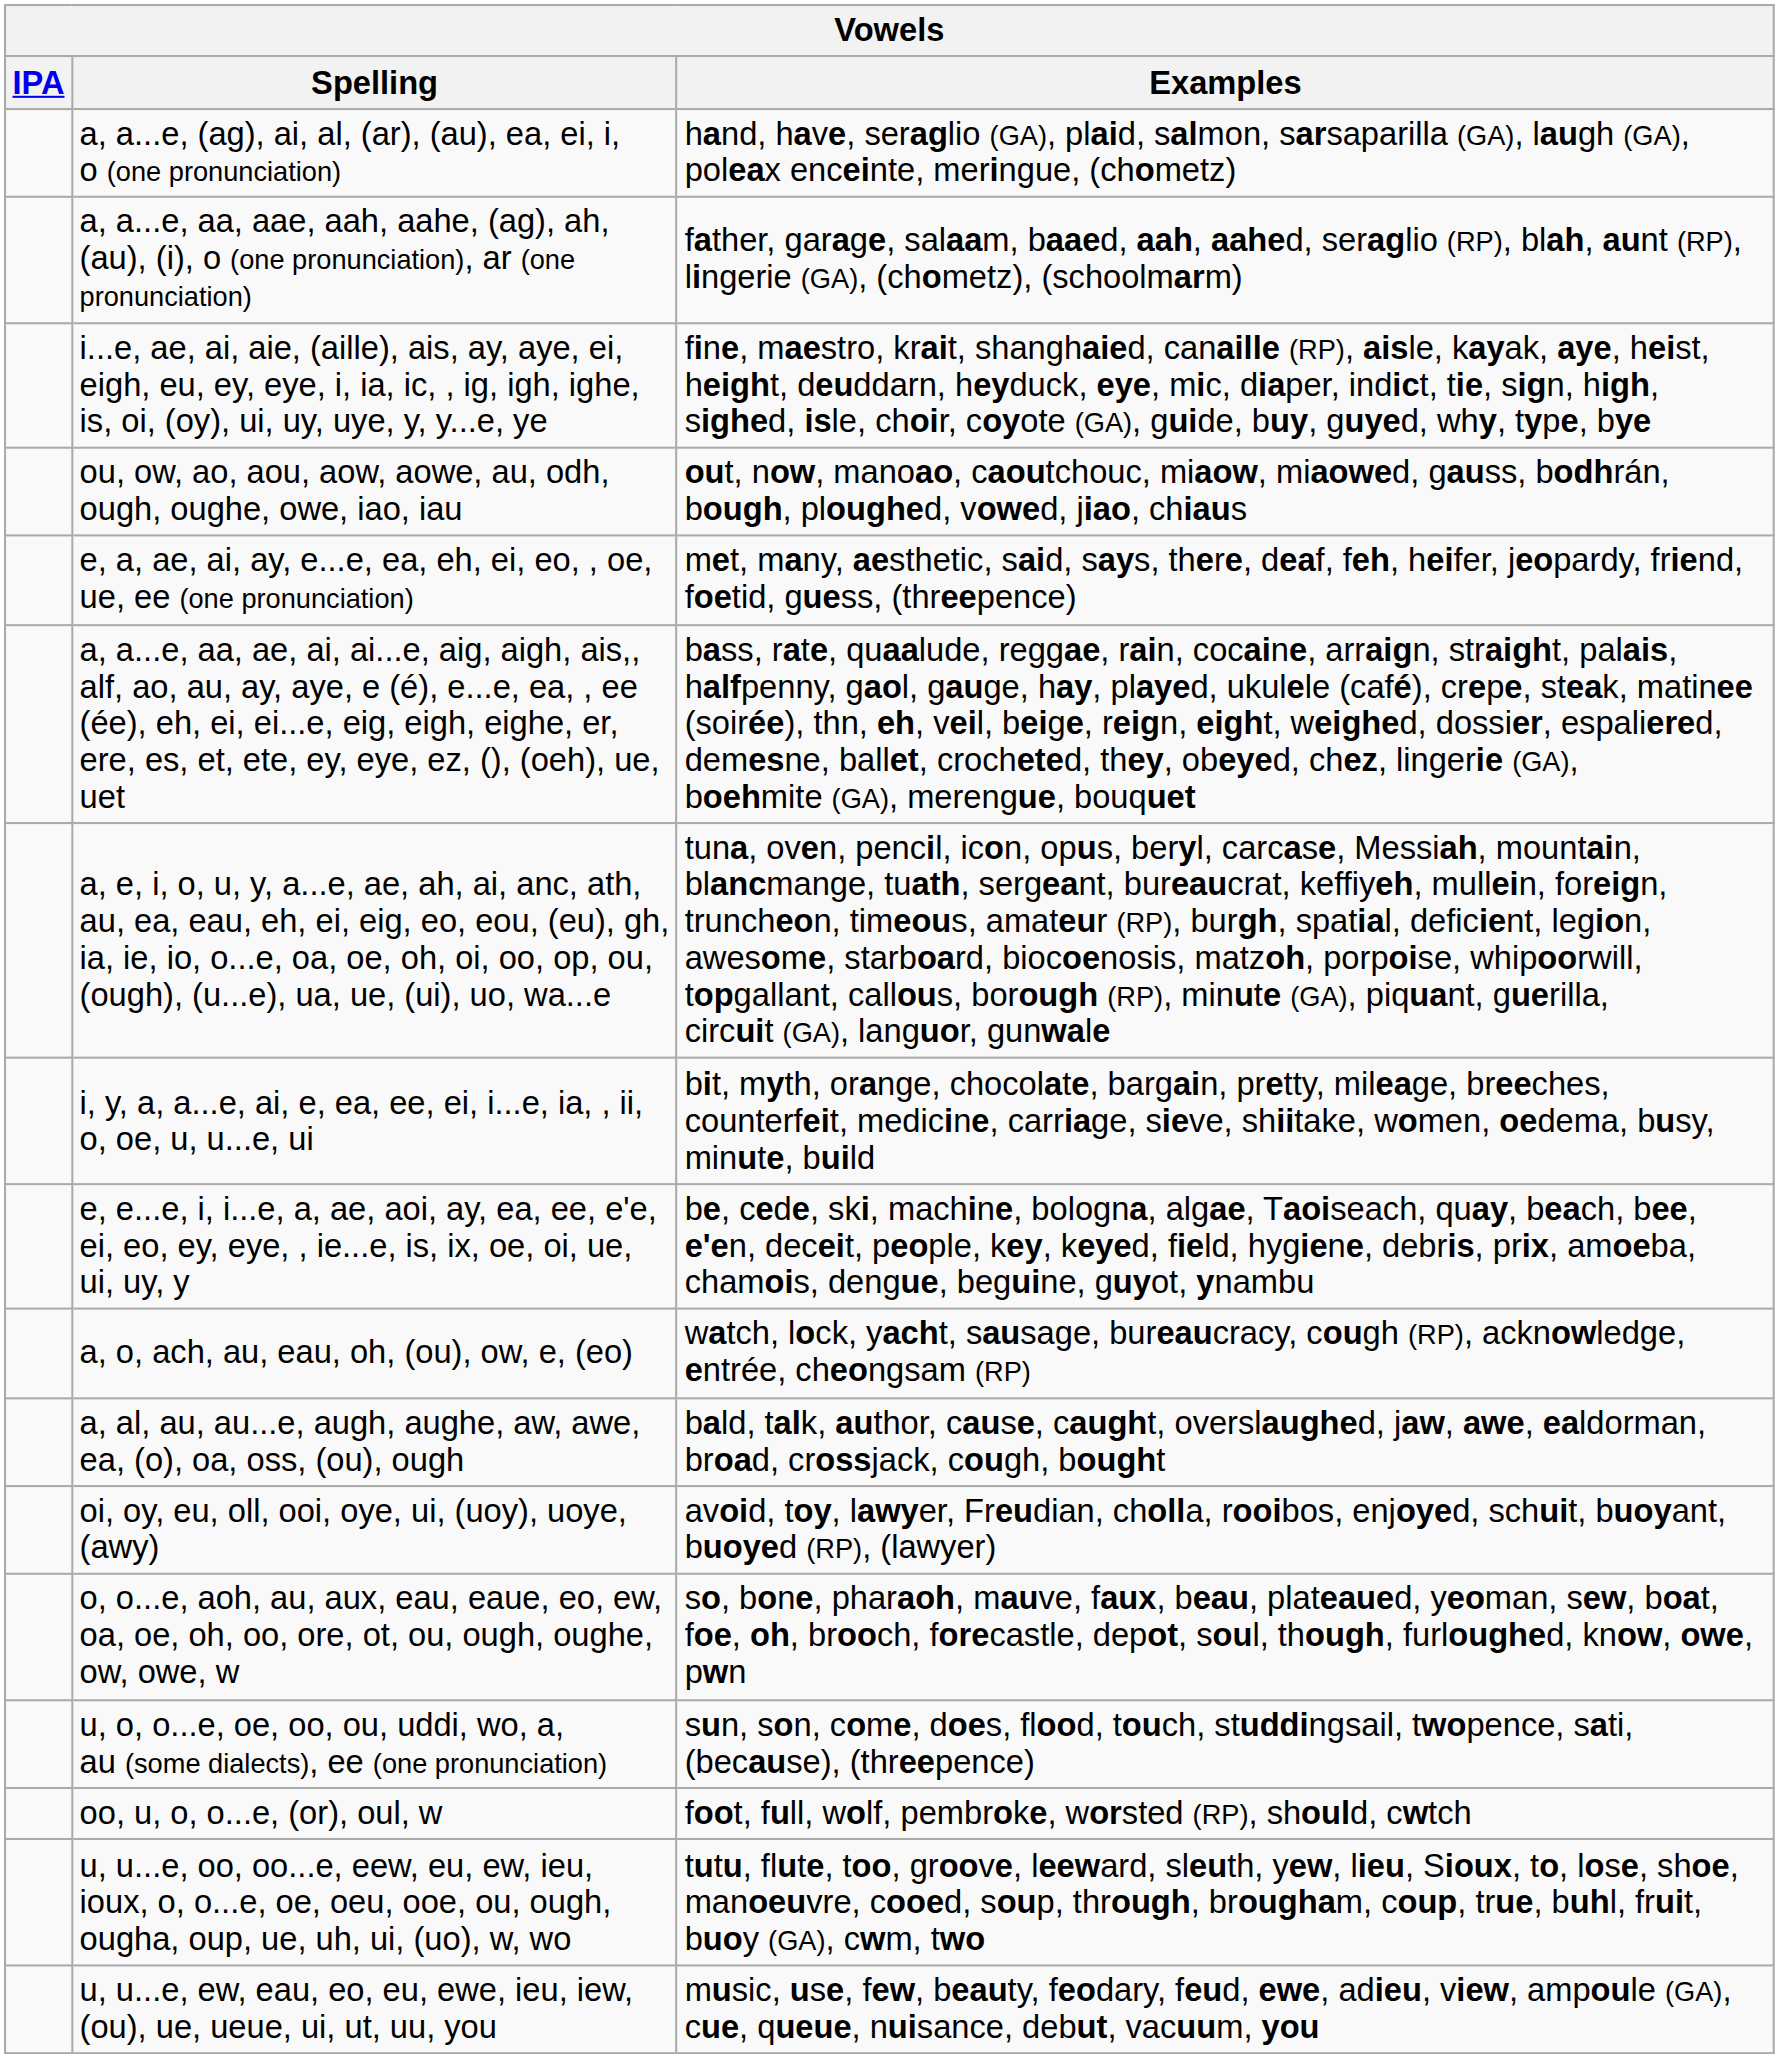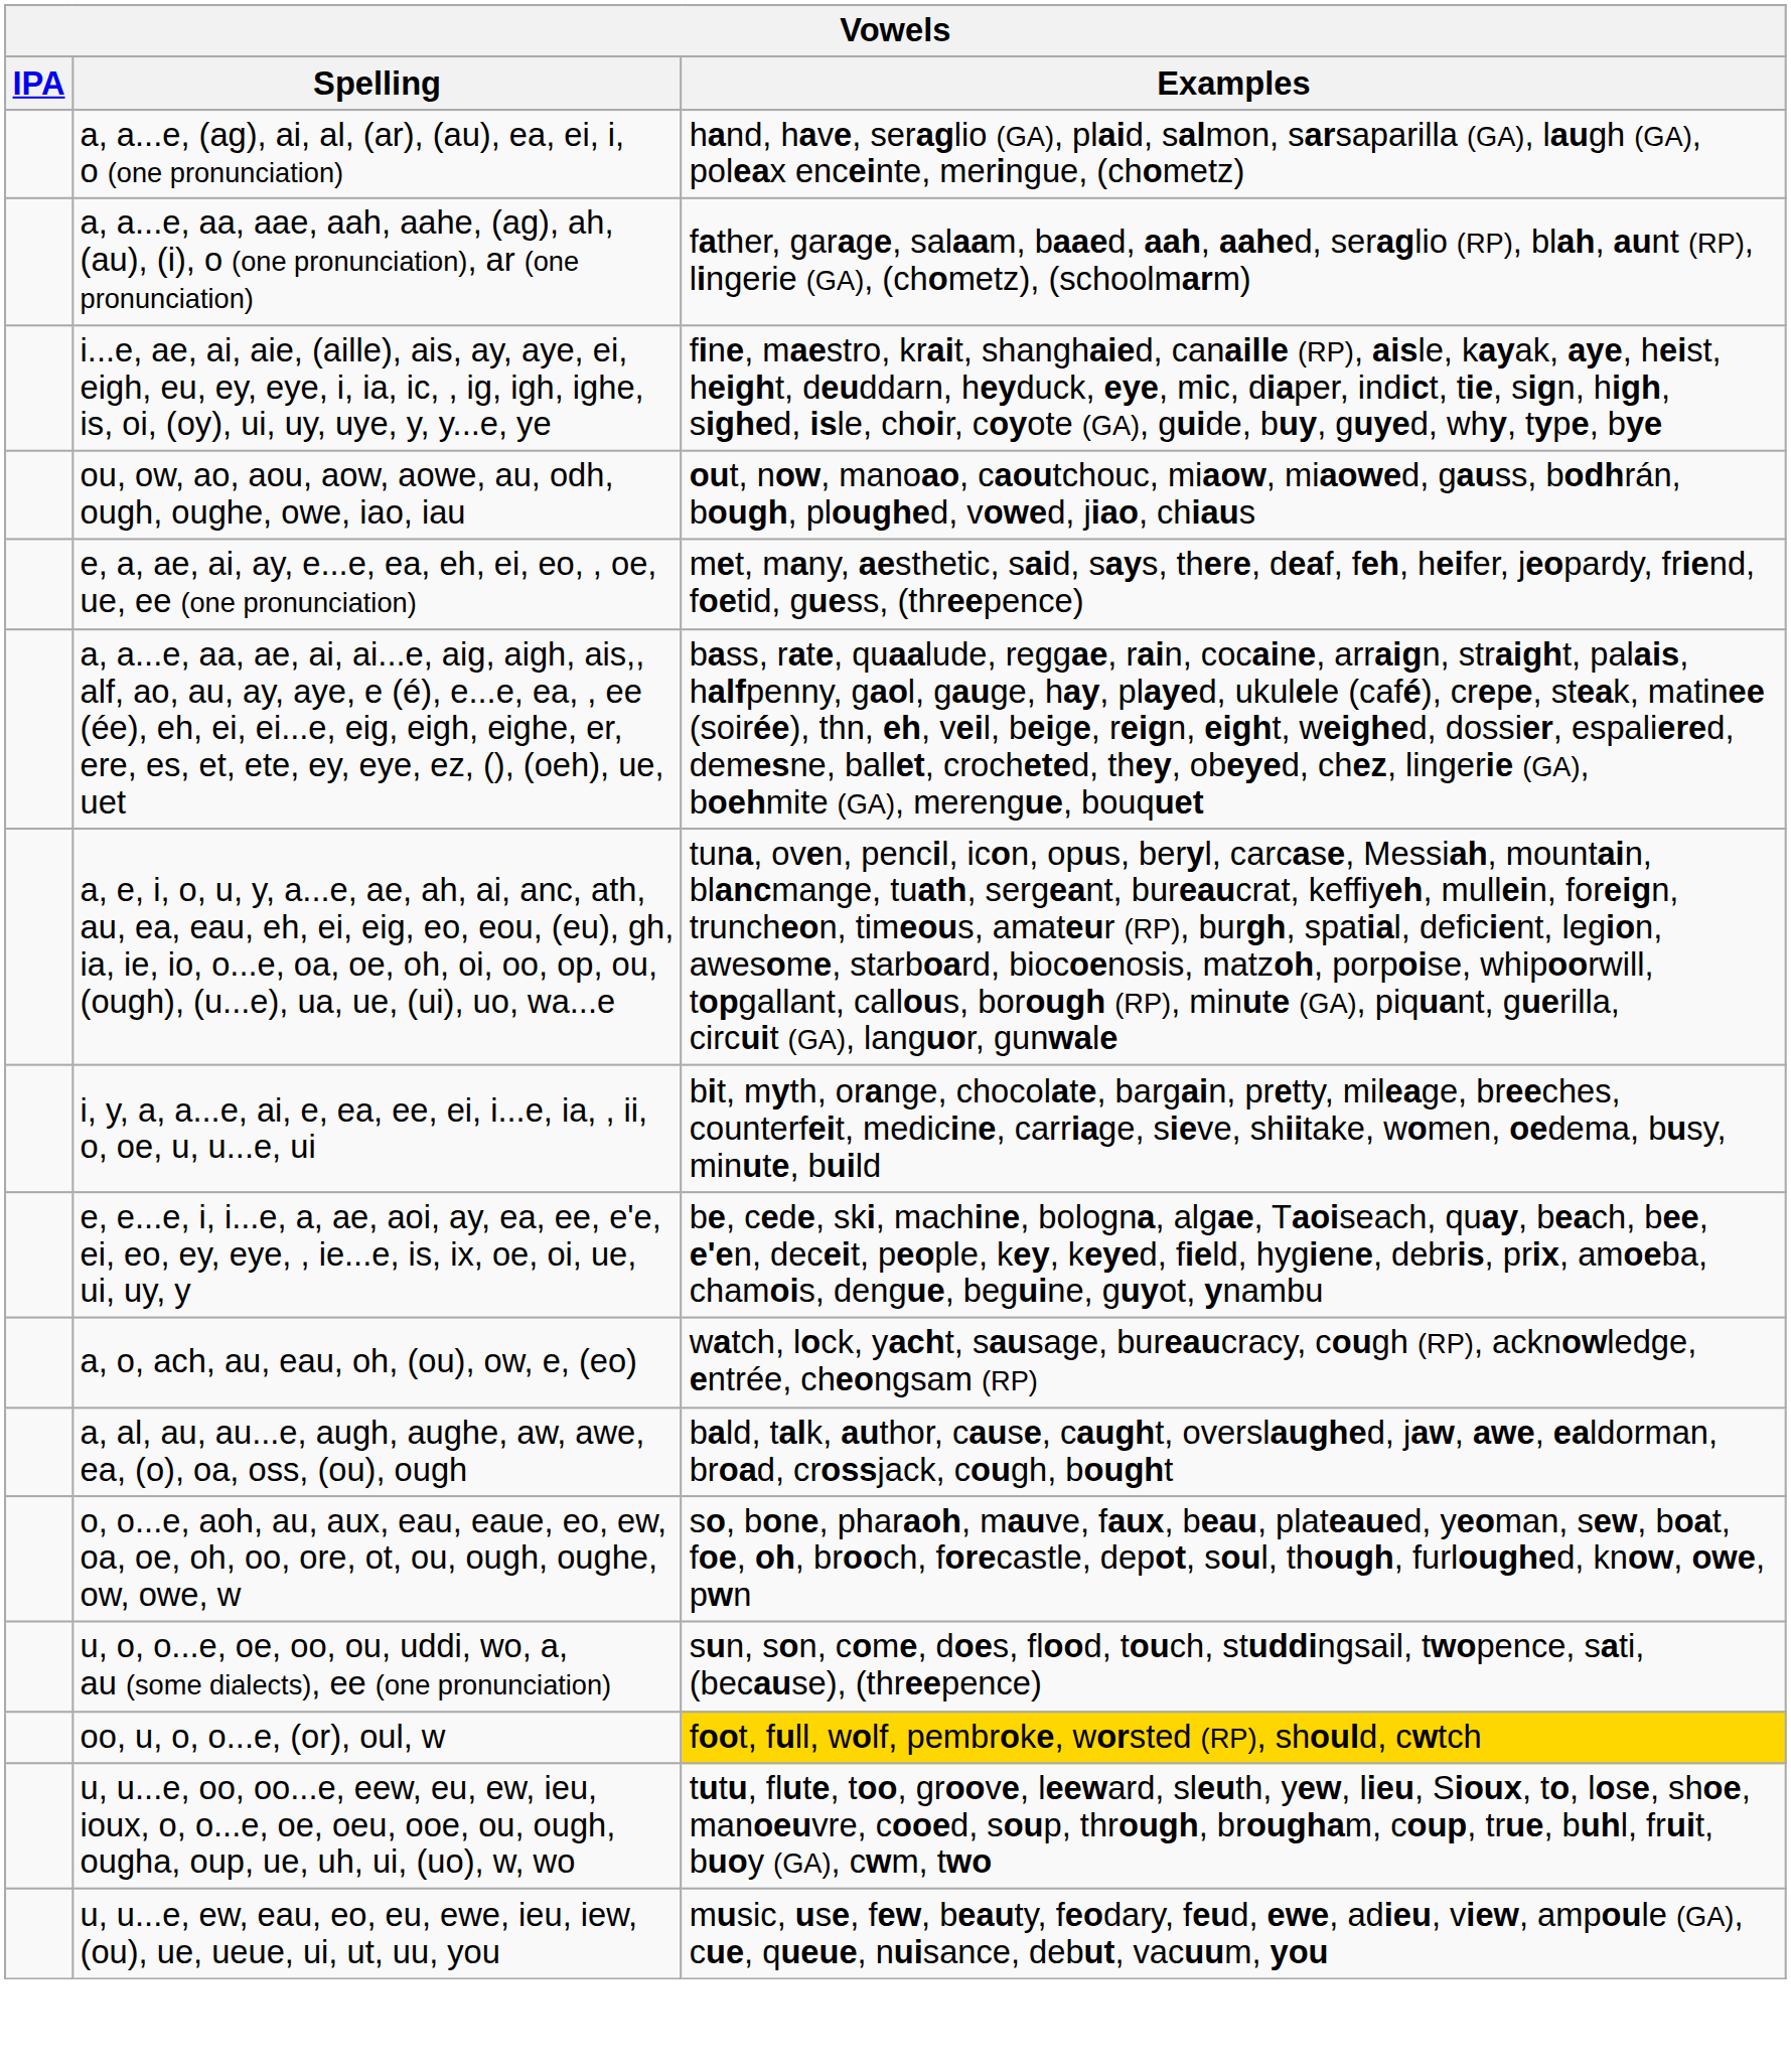- row: oi, oy, eu, oll, ooi, oye, ui, (uoy), uoye, (awy) | avoid, toy, lawyer, Freudian, cholla, rooibos, enjoyed, schuit, buoyant, buoyed (RP), (lawyer)
oo, u, o, o...e, (or), oul, w | Examples: no background -> gold background
